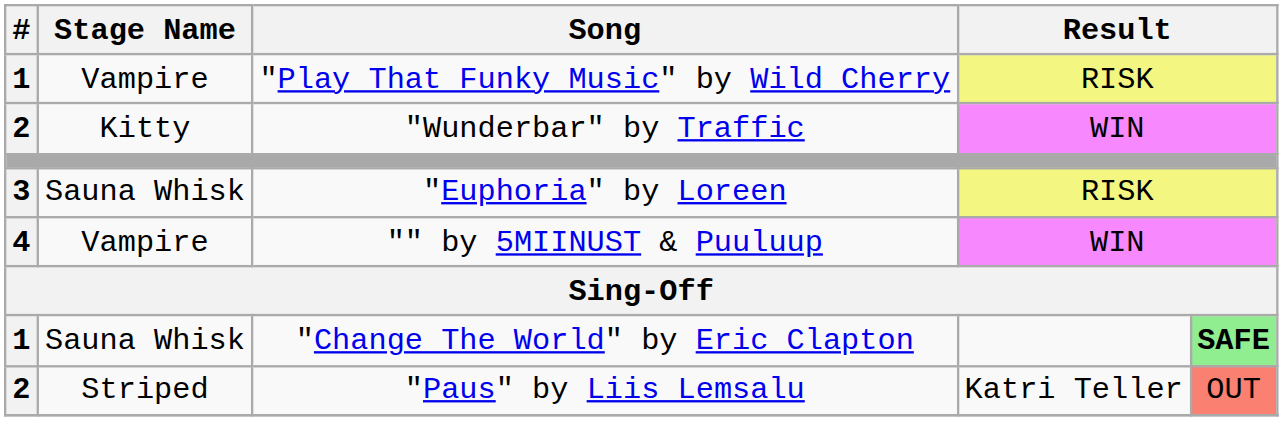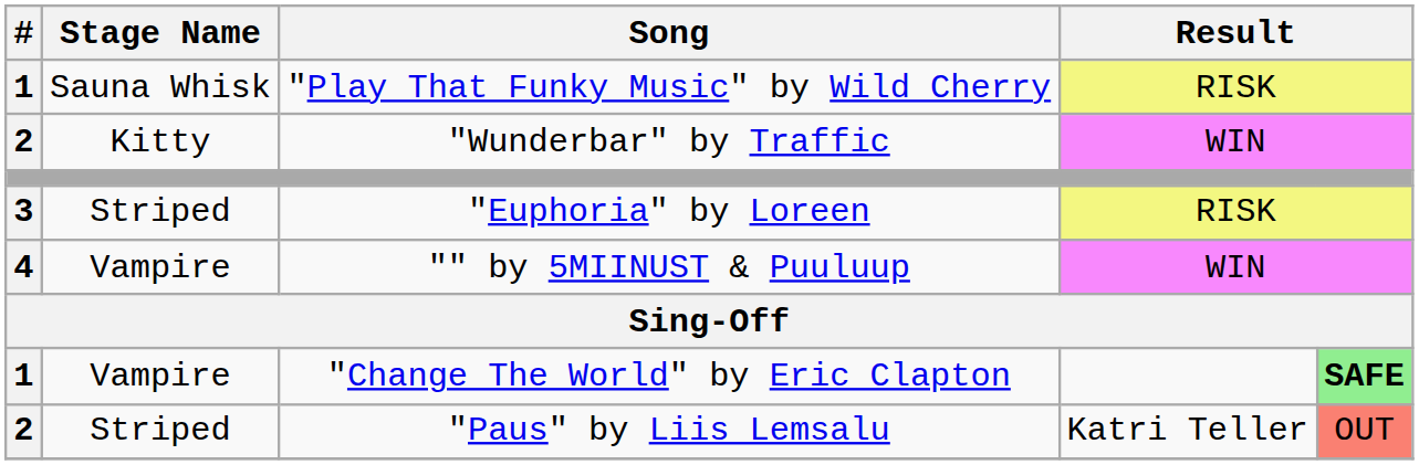"Play That Funky Music" by Wild Cherry | Stage Name: Vampire -> Sauna Whisk
"Euphoria" by Loreen | Stage Name: Sauna Whisk -> Striped
"Change The World" by Eric Clapton | Stage Name: Sauna Whisk -> Vampire
